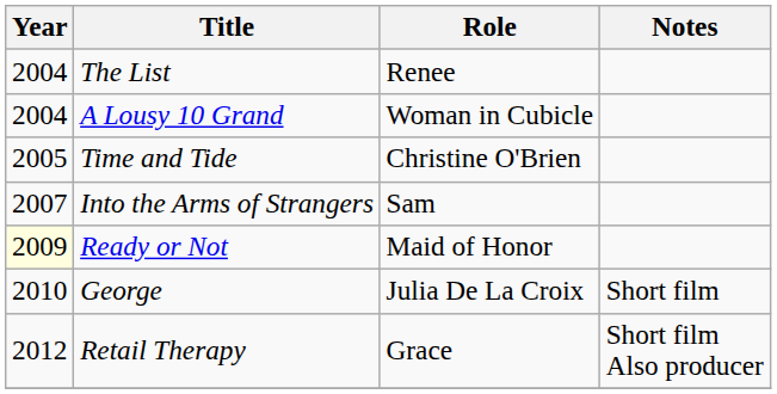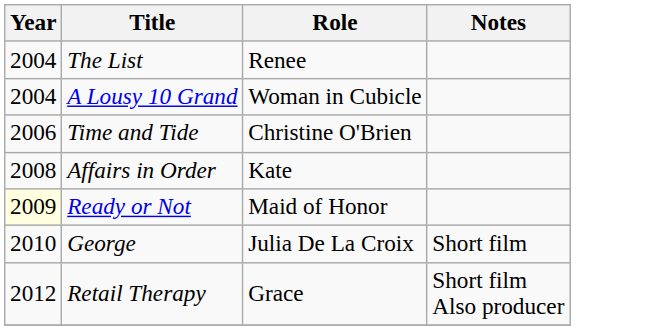Time and Tide | Year: 2005 -> 2006
- row: 2007 | Into the Arms of Strangers | Sam
+ row: 2008 | Affairs in Order | Kate
